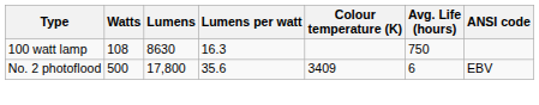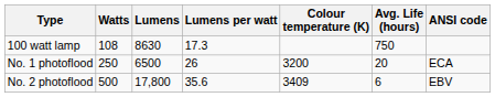100 watt lamp | Lumens per watt: 16.3 -> 17.3
+ row: No. 1 photoflood | 250 | 6500 | 26 | 3200 | 20 | ECA
